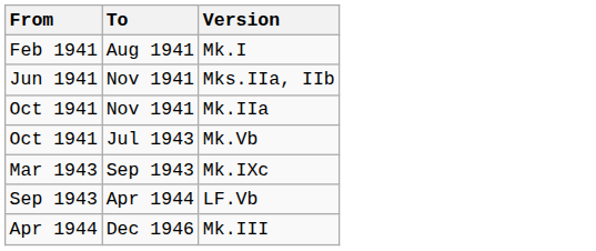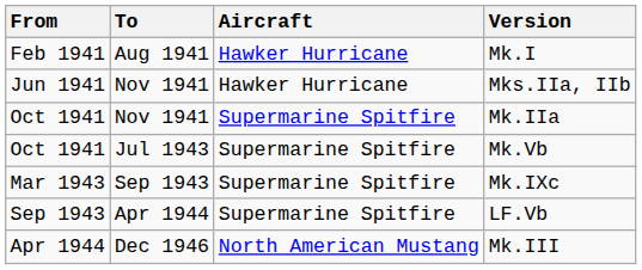+ column: Aircraft | Hawker Hurricane | Hawker Hurricane | Supermarine Spitfire | Supermarine Spitfire | Supermarine Spitfire | Supermarine Spitfire | North American Mustang
